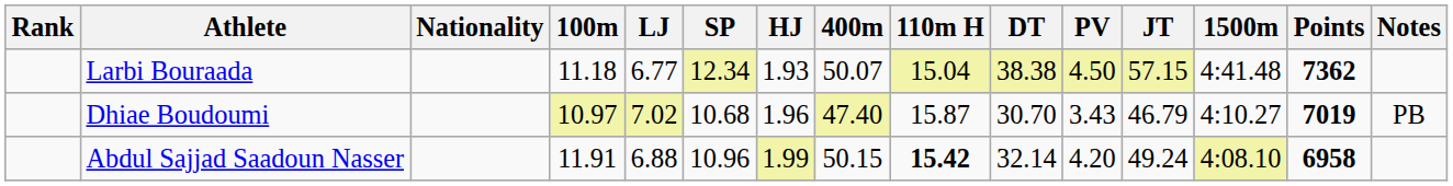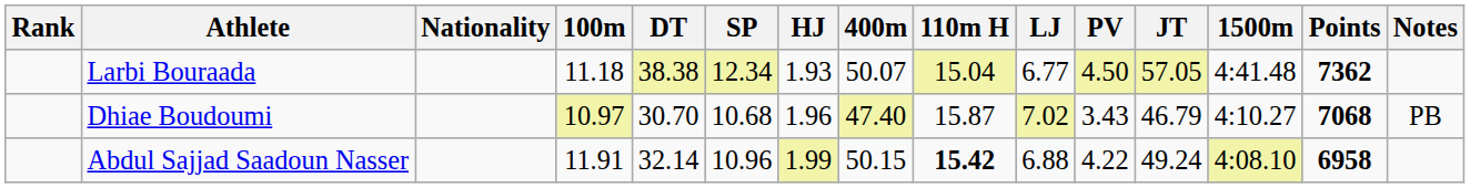columns swapped: LJ <-> DT
Larbi Bouraada | JT: 57.15 -> 57.05
Dhiae Boudoumi | Points: 7019 -> 7068
Abdul Sajjad Saadoun Nasser | PV: 4.20 -> 4.22
